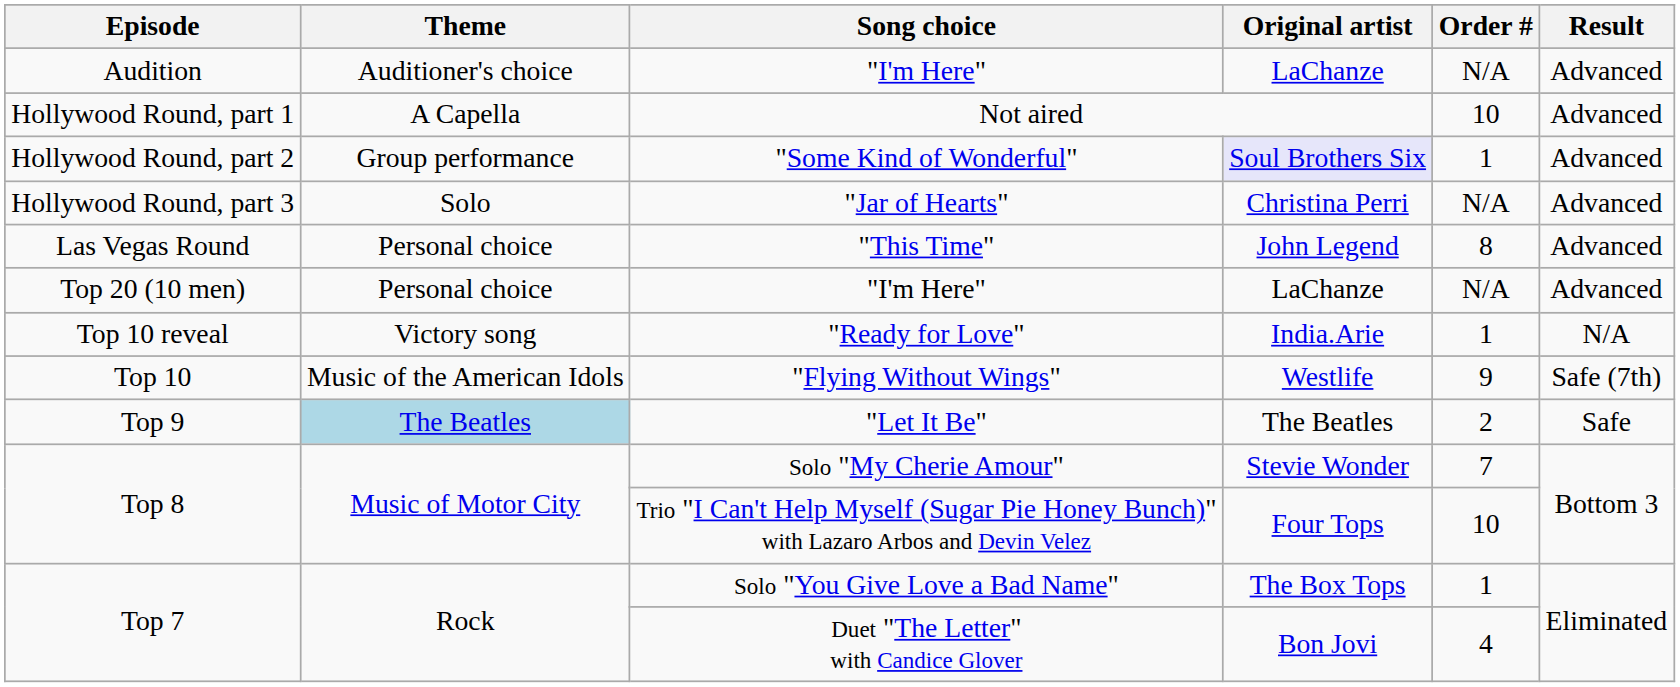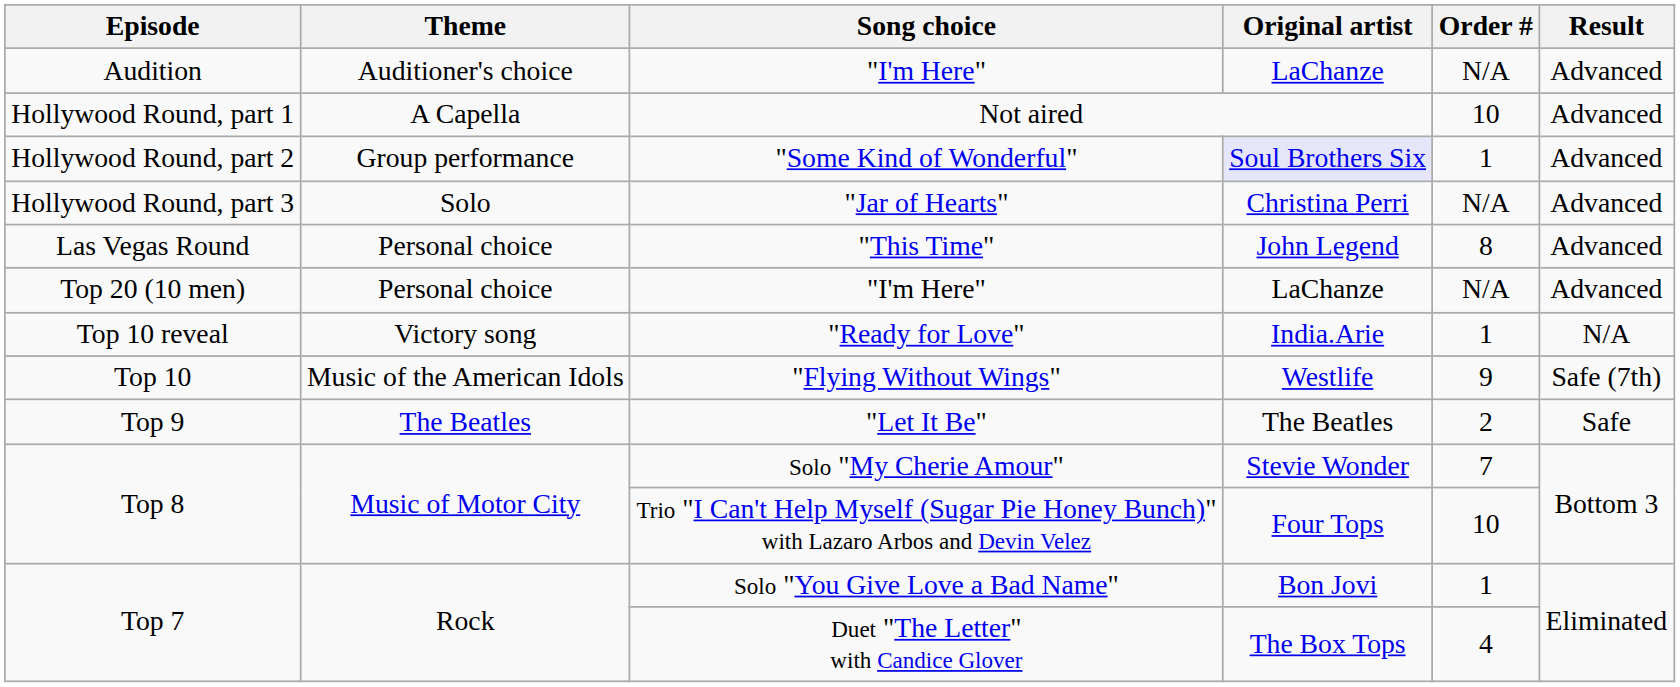"Let It Be" | Theme: lightblue background -> no background
Solo "You Give Love a Bad Name" | Original artist: The Box Tops -> Bon Jovi
Duet "The Letter" with Candice Glover | Original artist: Bon Jovi -> The Box Tops
